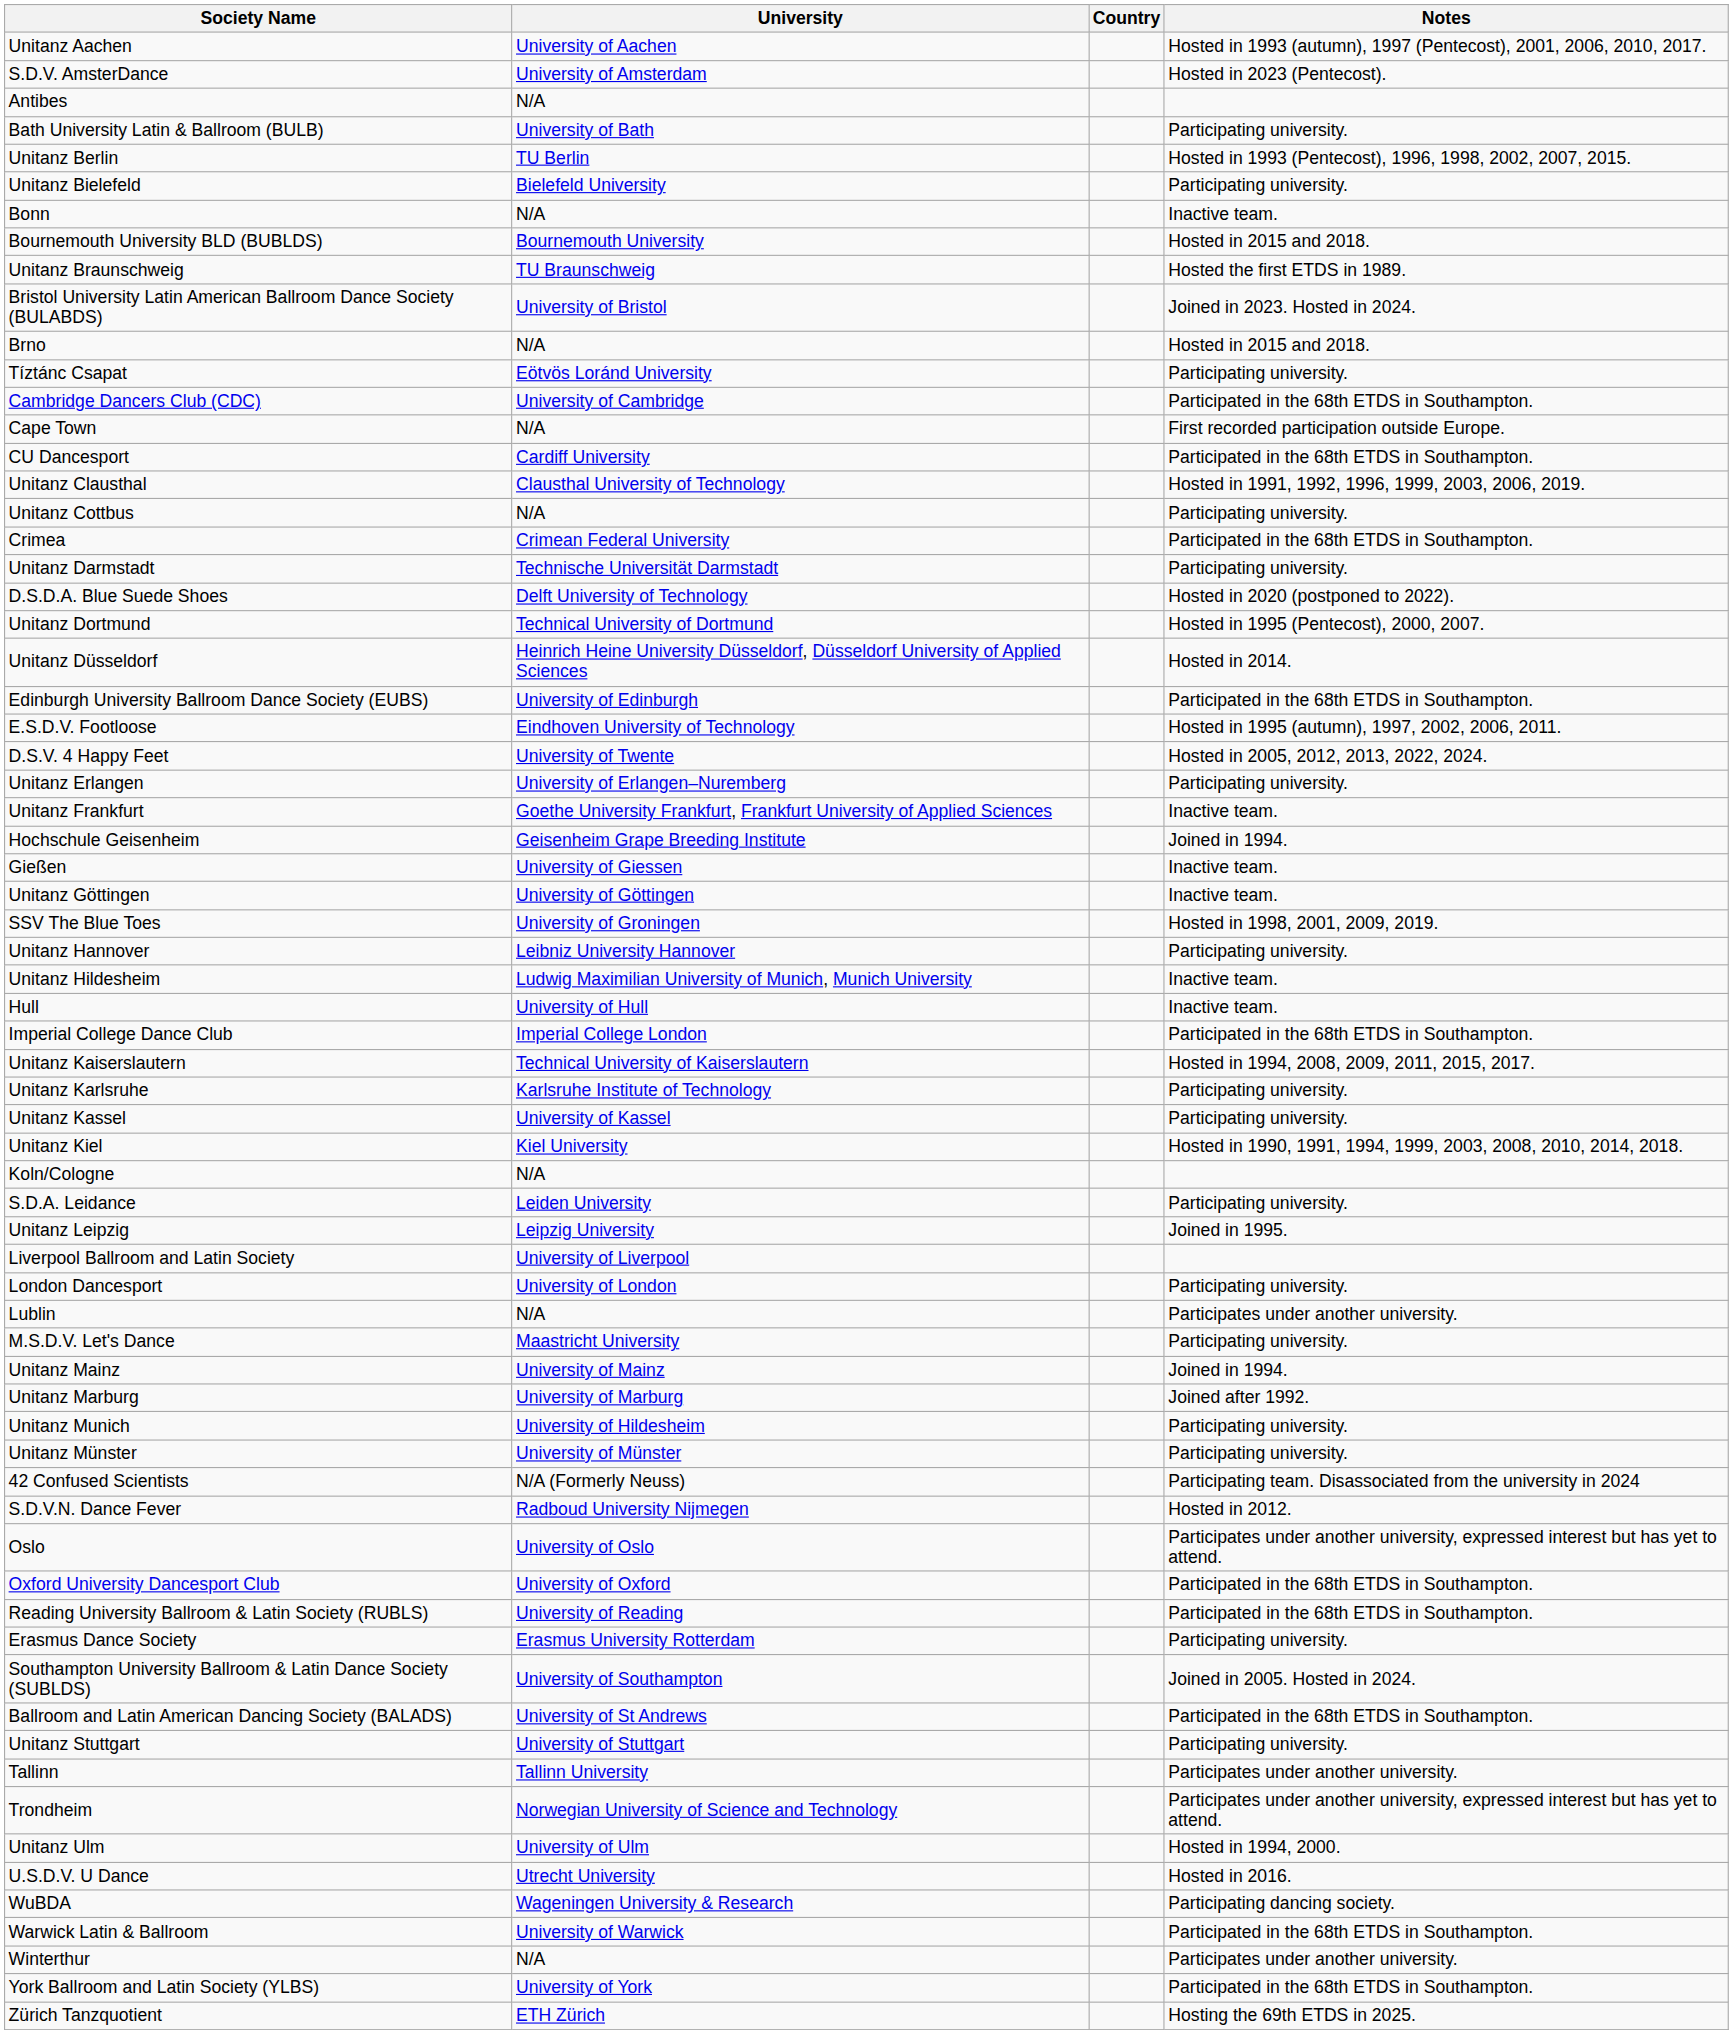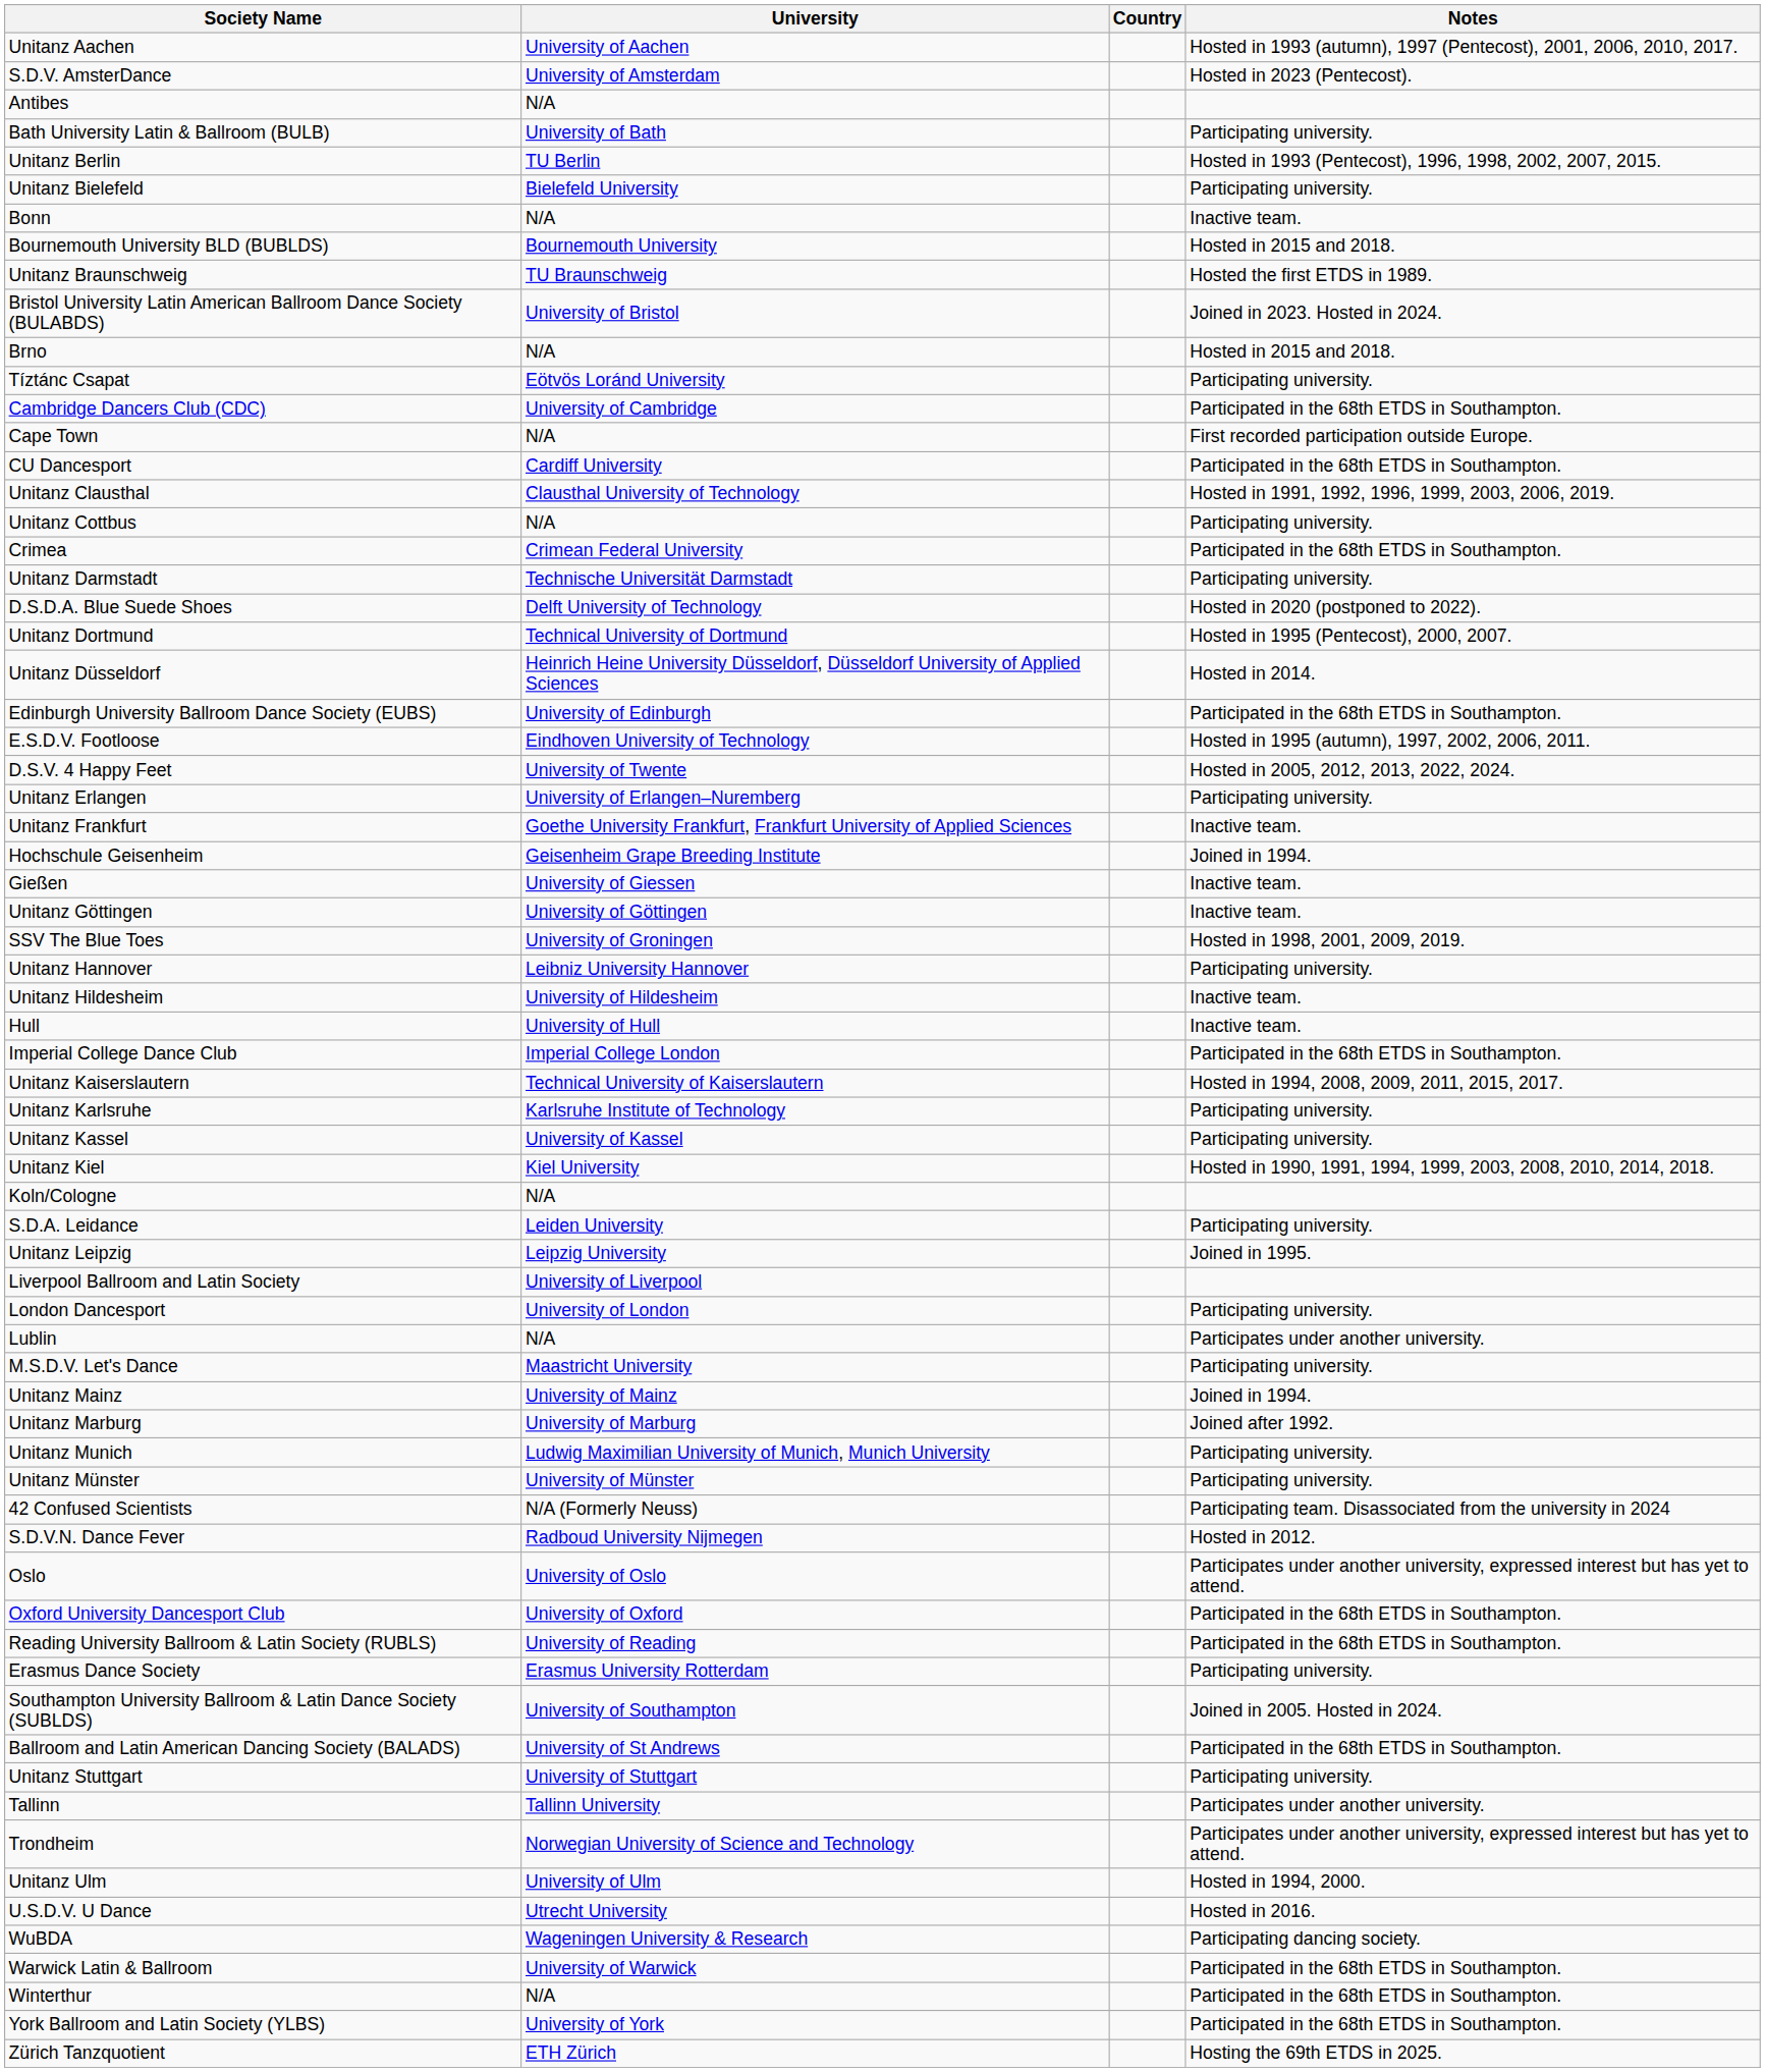Unitanz Hildesheim | University: Ludwig Maximilian University of Munich, Munich University -> University of Hildesheim
Unitanz Munich | University: University of Hildesheim -> Ludwig Maximilian University of Munich, Munich University
Winterthur | Notes: Participates under another university. -> Participated in the 68th ETDS in Southampton.
